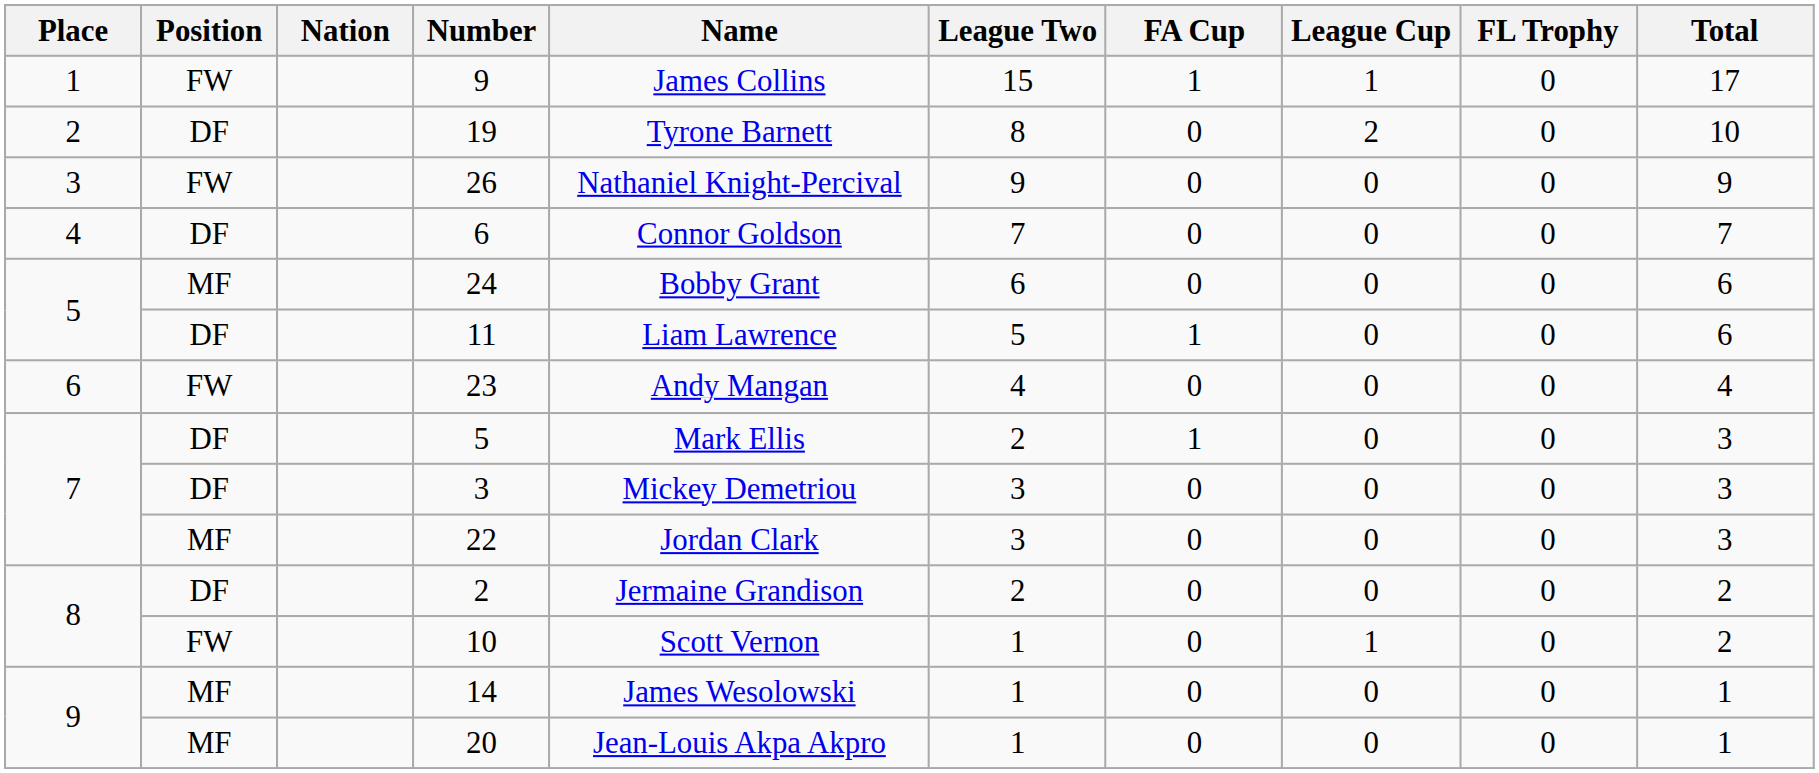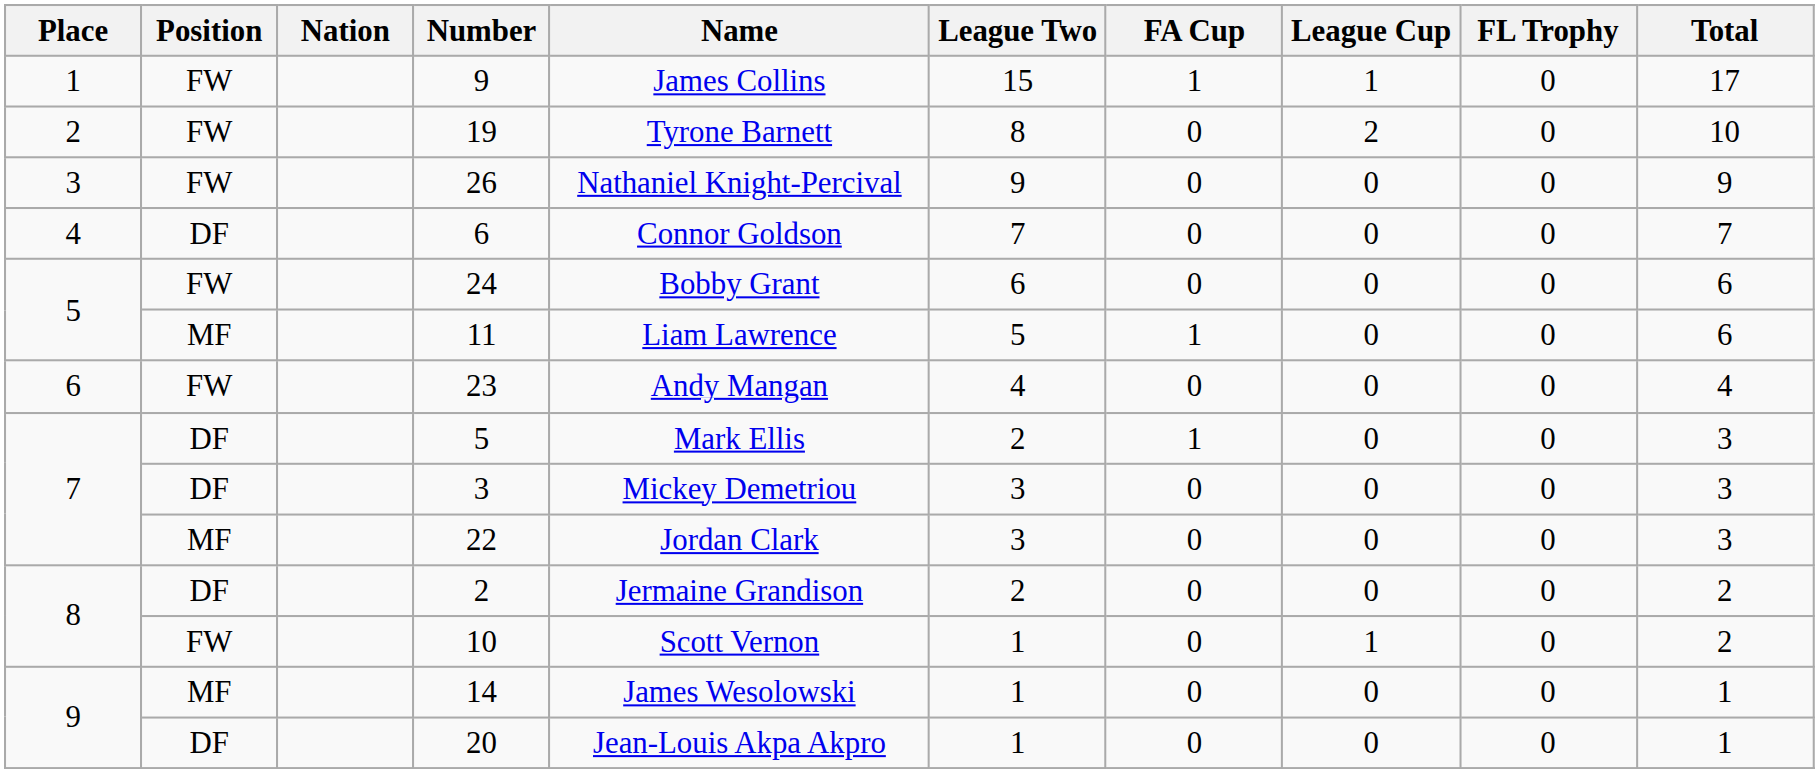19 | Position: DF -> FW
24 | Position: MF -> FW
11 | Position: DF -> MF
20 | Position: MF -> DF
